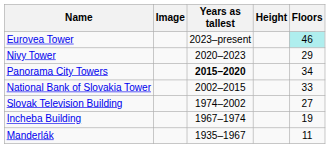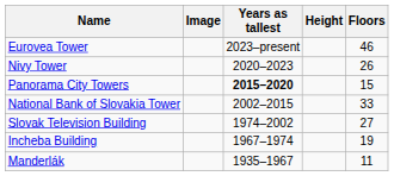Eurovea Tower | Floors: paleturquoise background -> no background
Nivy Tower | Floors: 29 -> 26
Panorama City Towers | Floors: 34 -> 15
